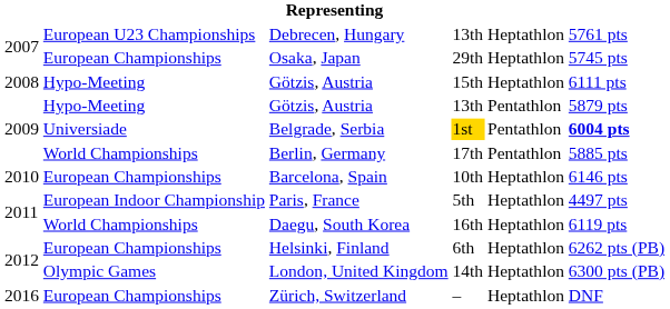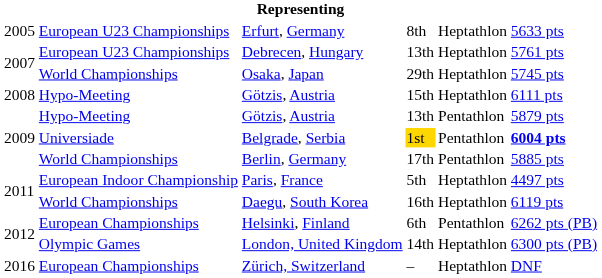+ row: 2005 | European U23 Championships | Erfurt, Germany | 8th | Heptathlon | 5633 pts
Osaka, Japan | column 2: European Championships -> World Championships
- row: 2010 | European Championships | Barcelona, Spain | 10th | Heptathlon | 6146 pts
Helsinki, Finland | column 5: Heptathlon -> Pentathlon
